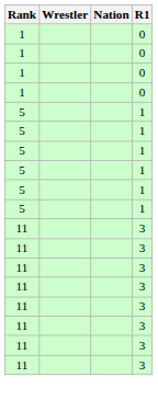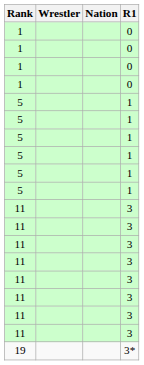+ row: 19 | 3*
